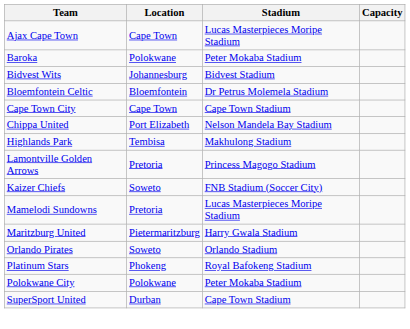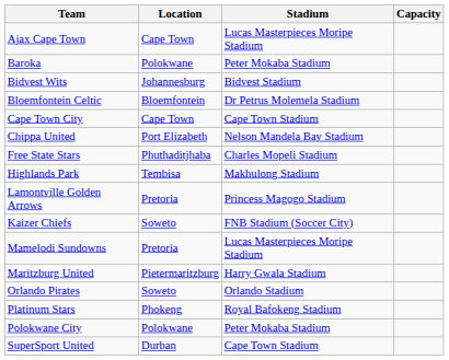+ row: Free State Stars | Phuthaditjhaba | Charles Mopeli Stadium
